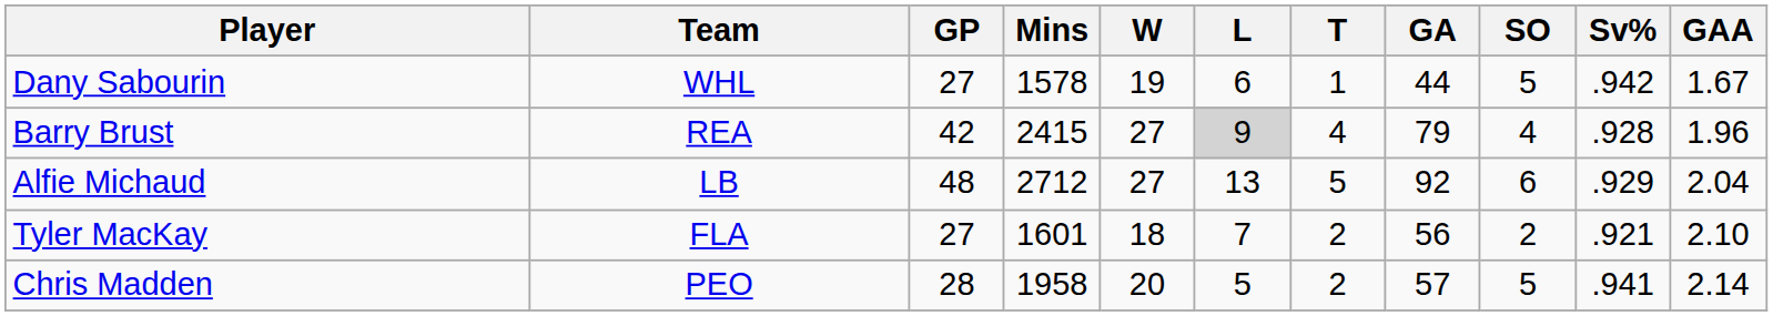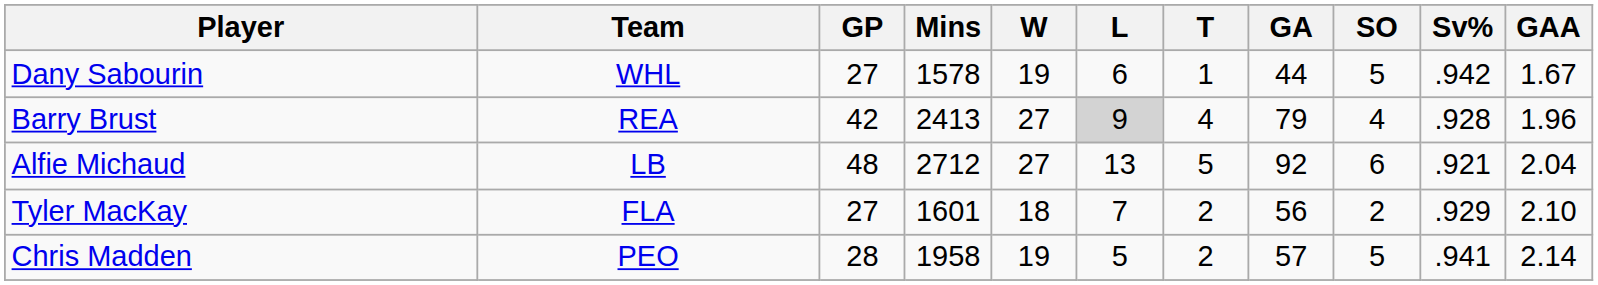Barry Brust | Mins: 2415 -> 2413
Alfie Michaud | Sv%: .929 -> .921
Tyler MacKay | Sv%: .921 -> .929
Chris Madden | W: 20 -> 19
